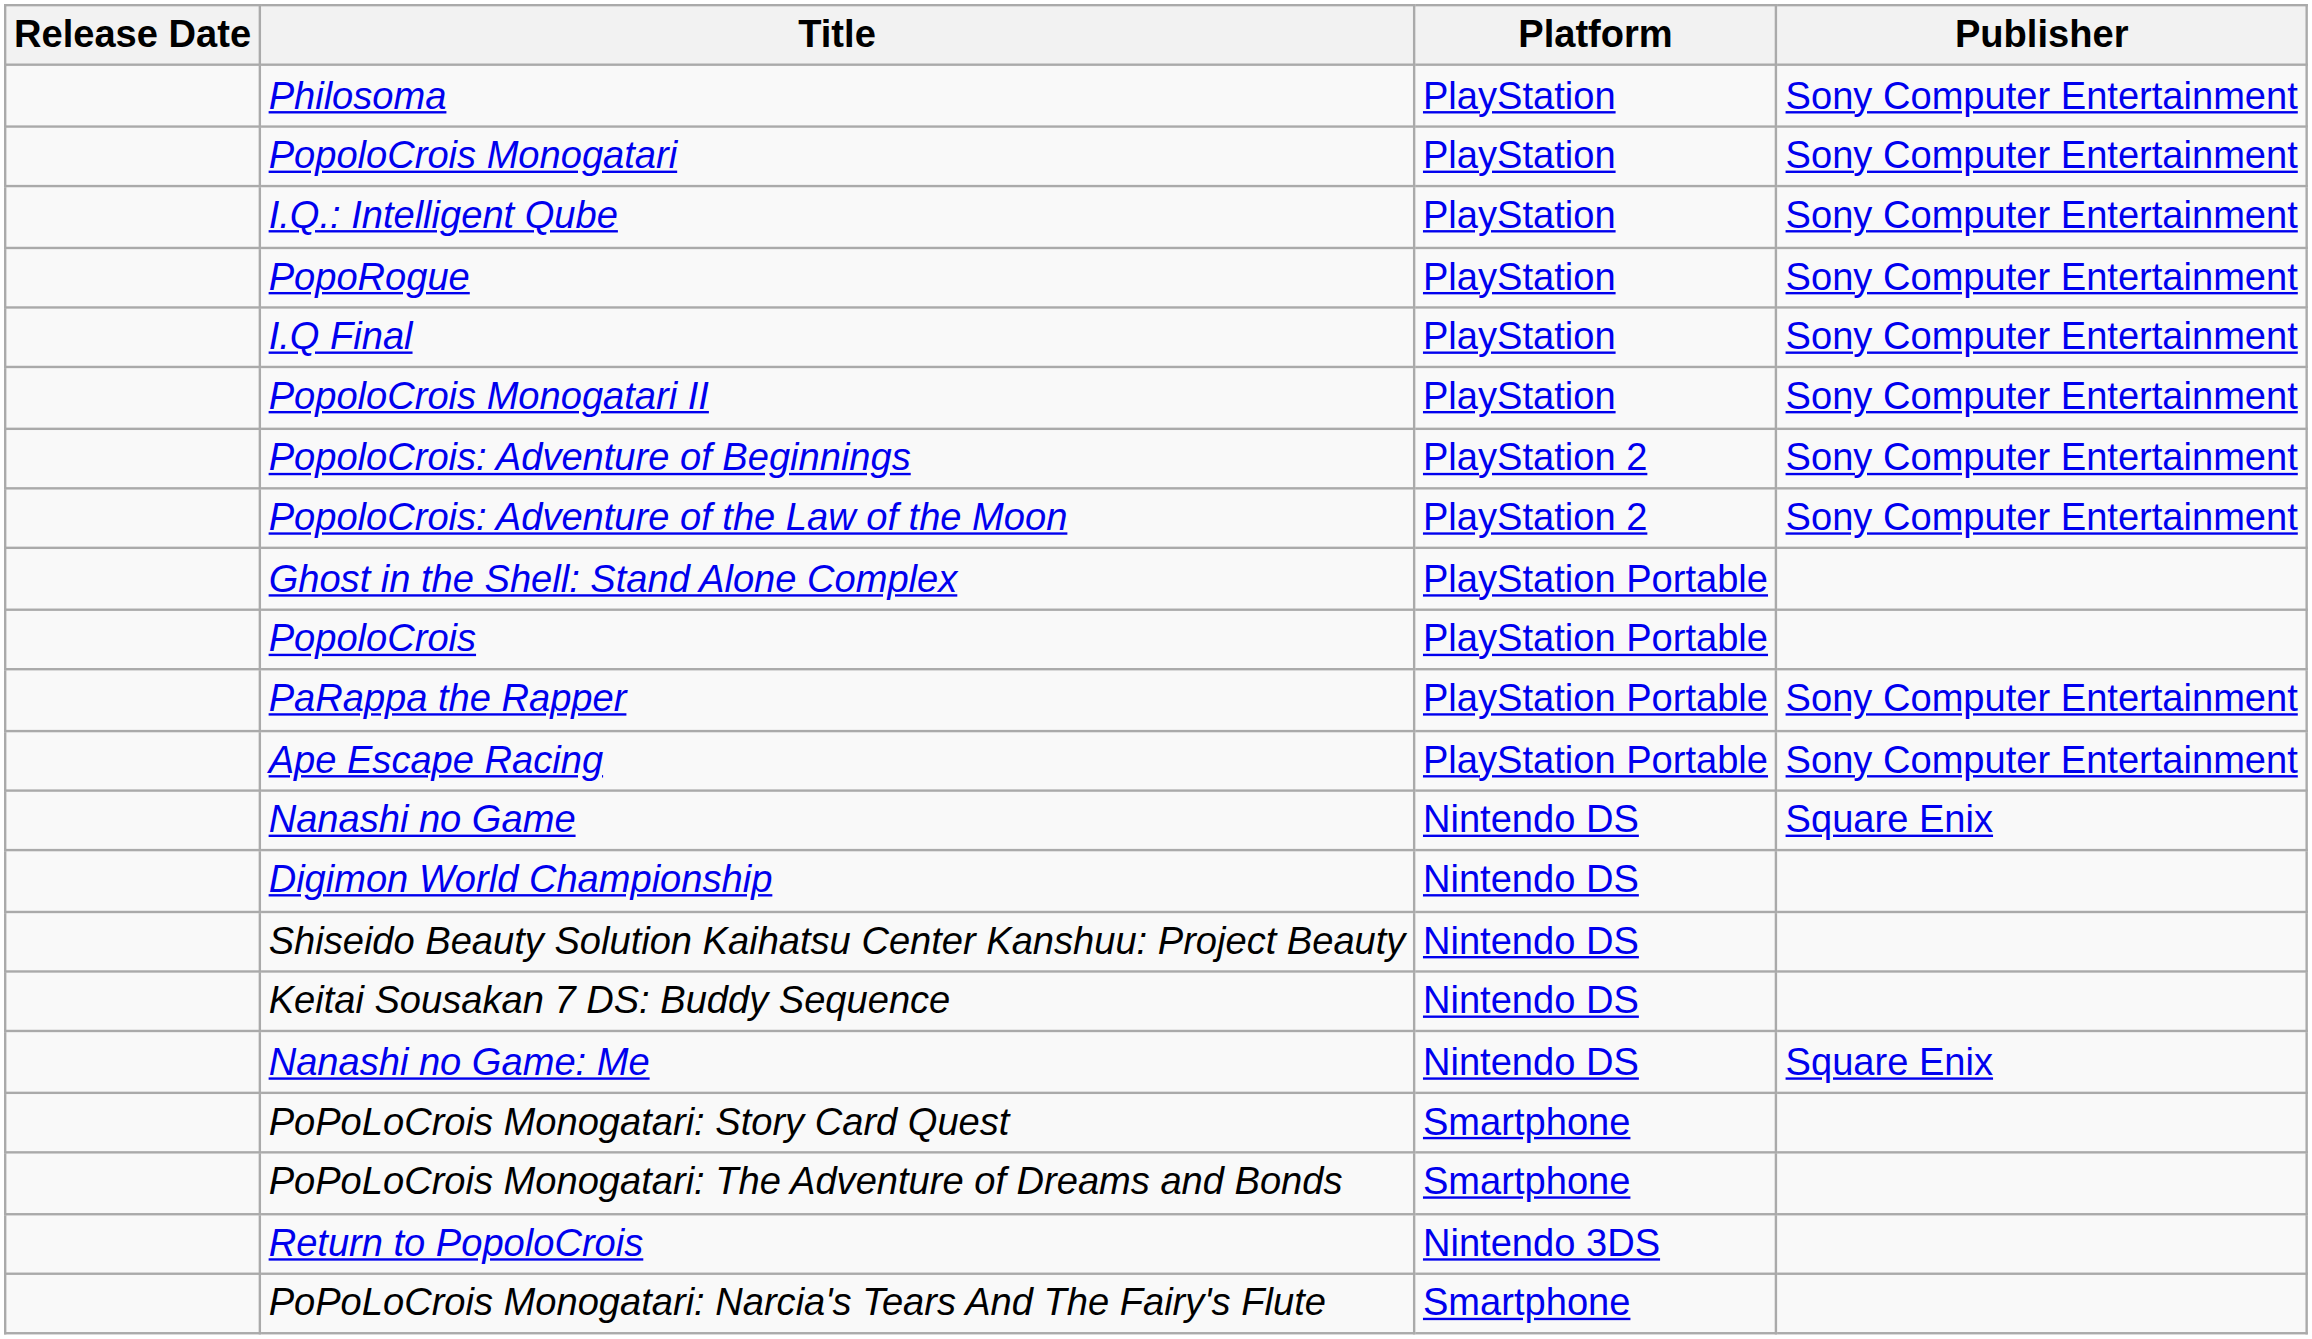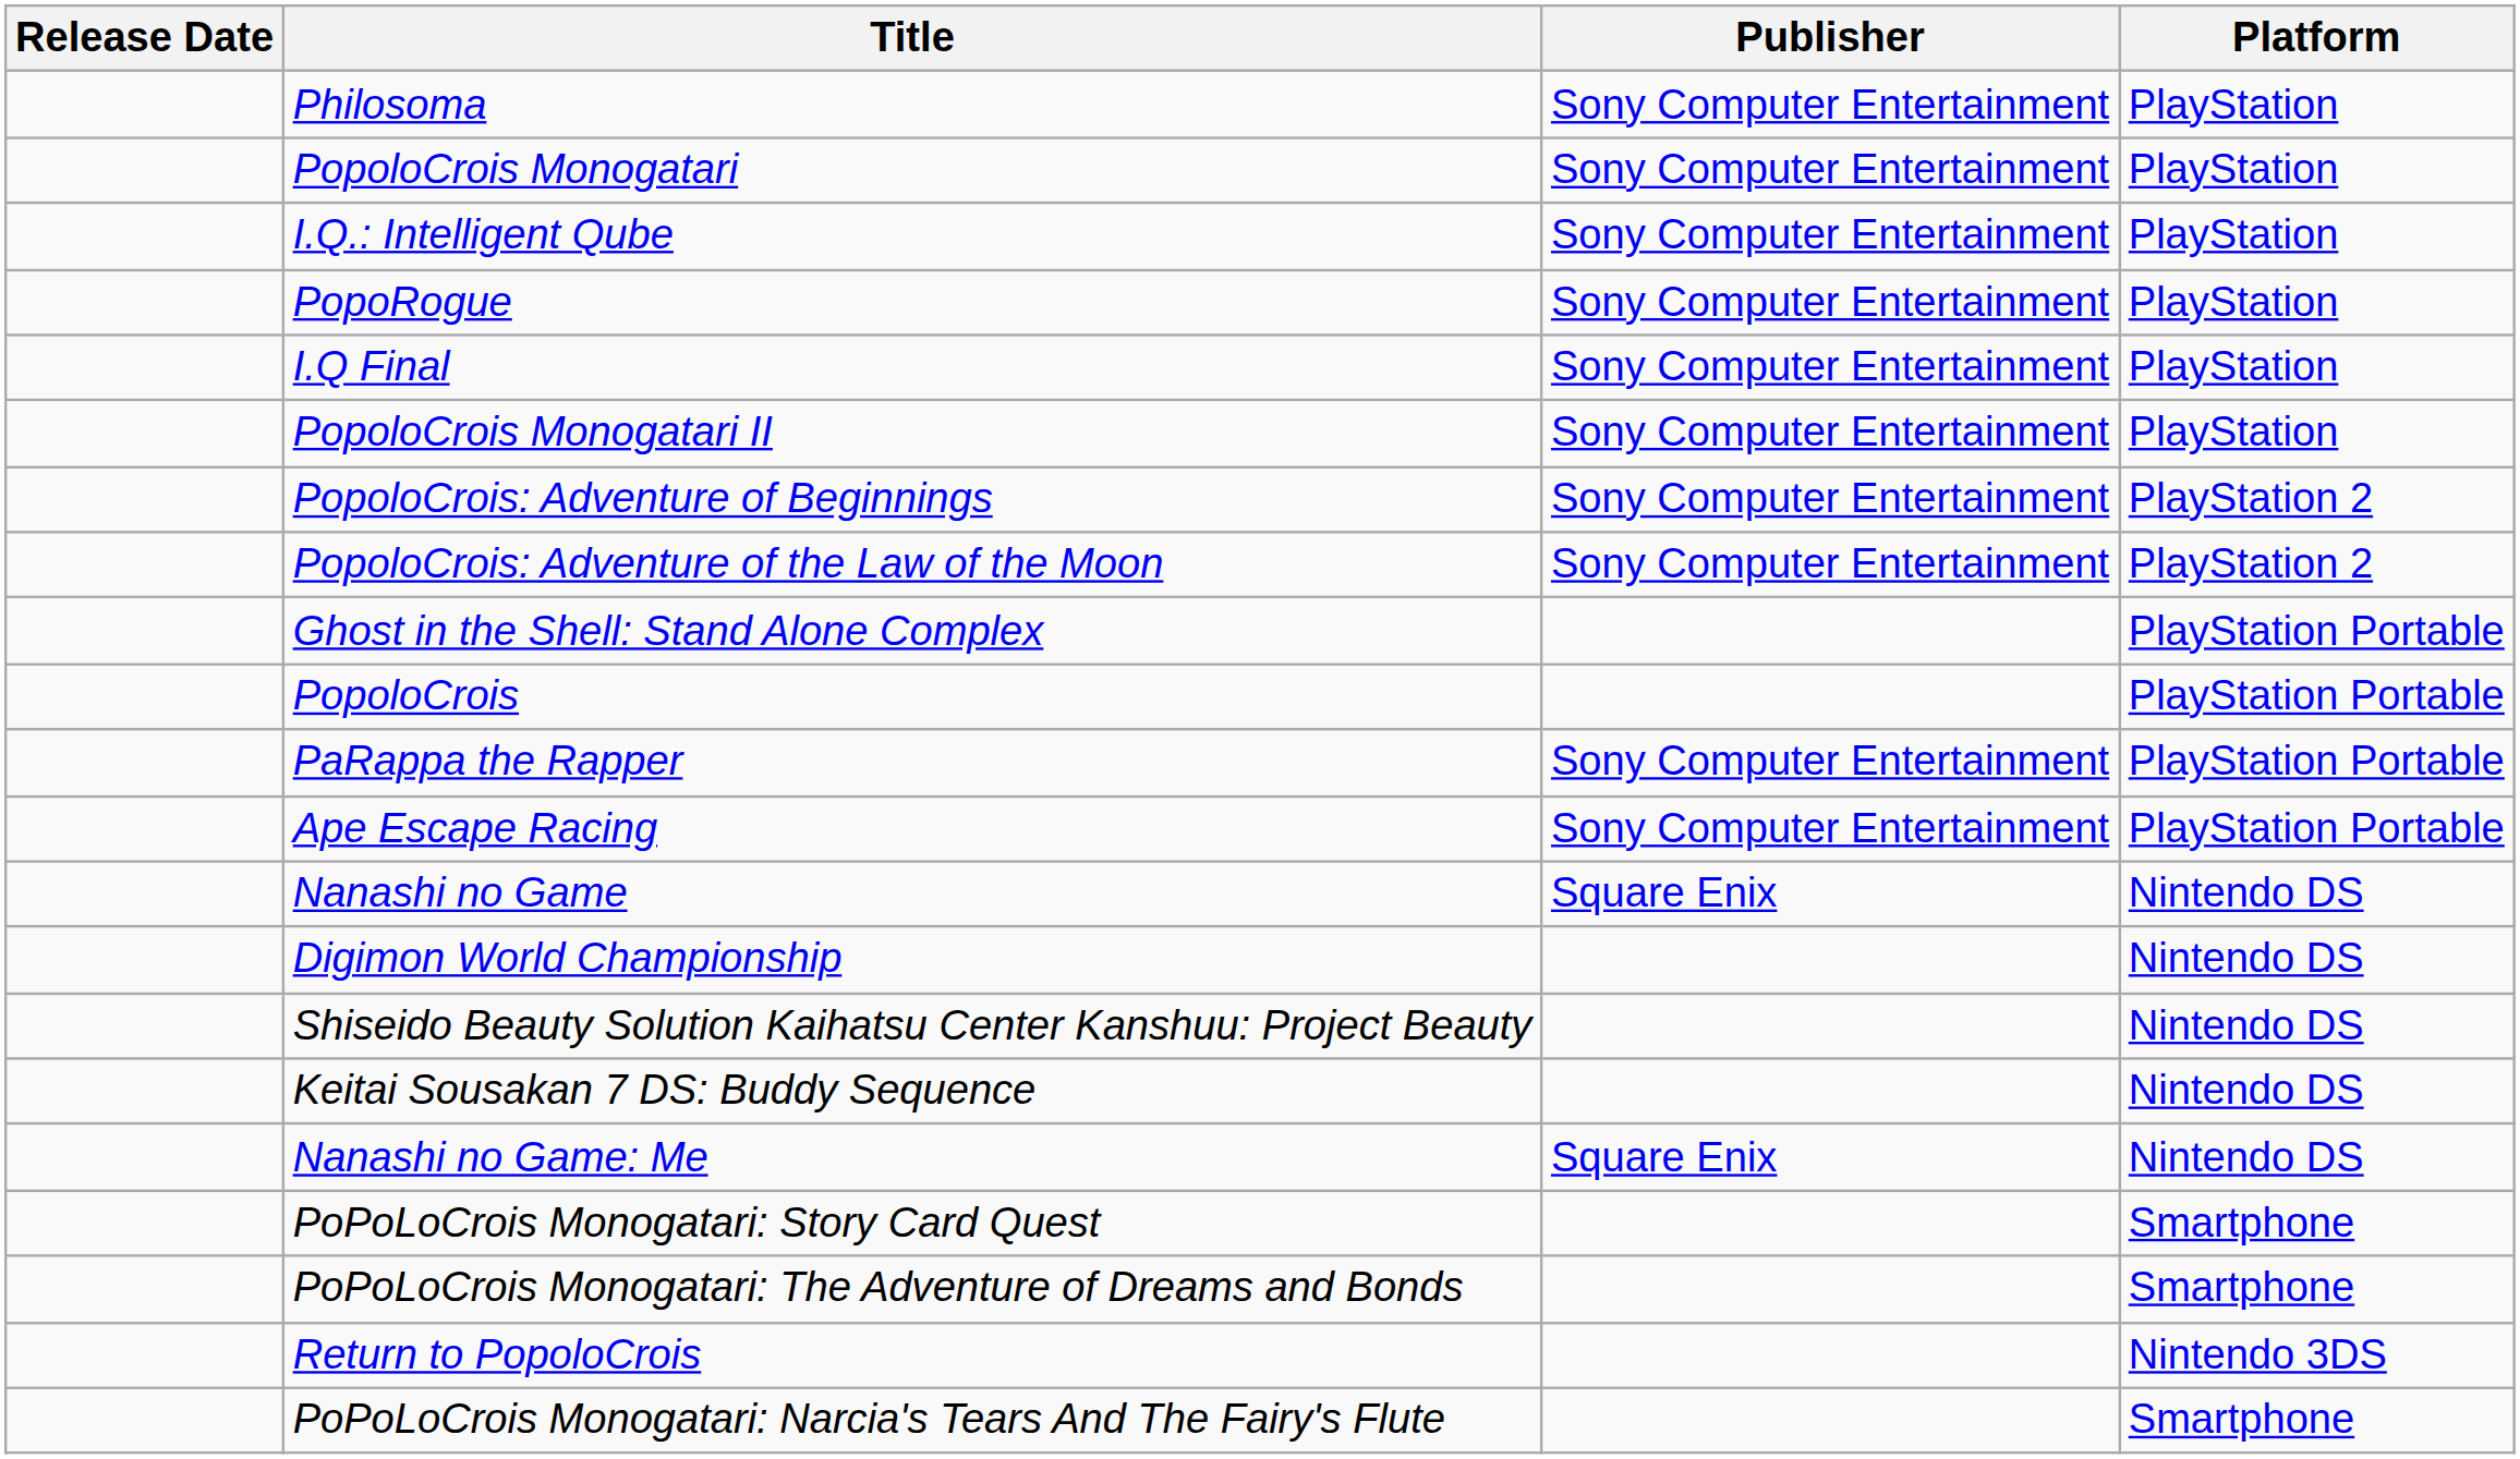columns swapped: Platform <-> Publisher
